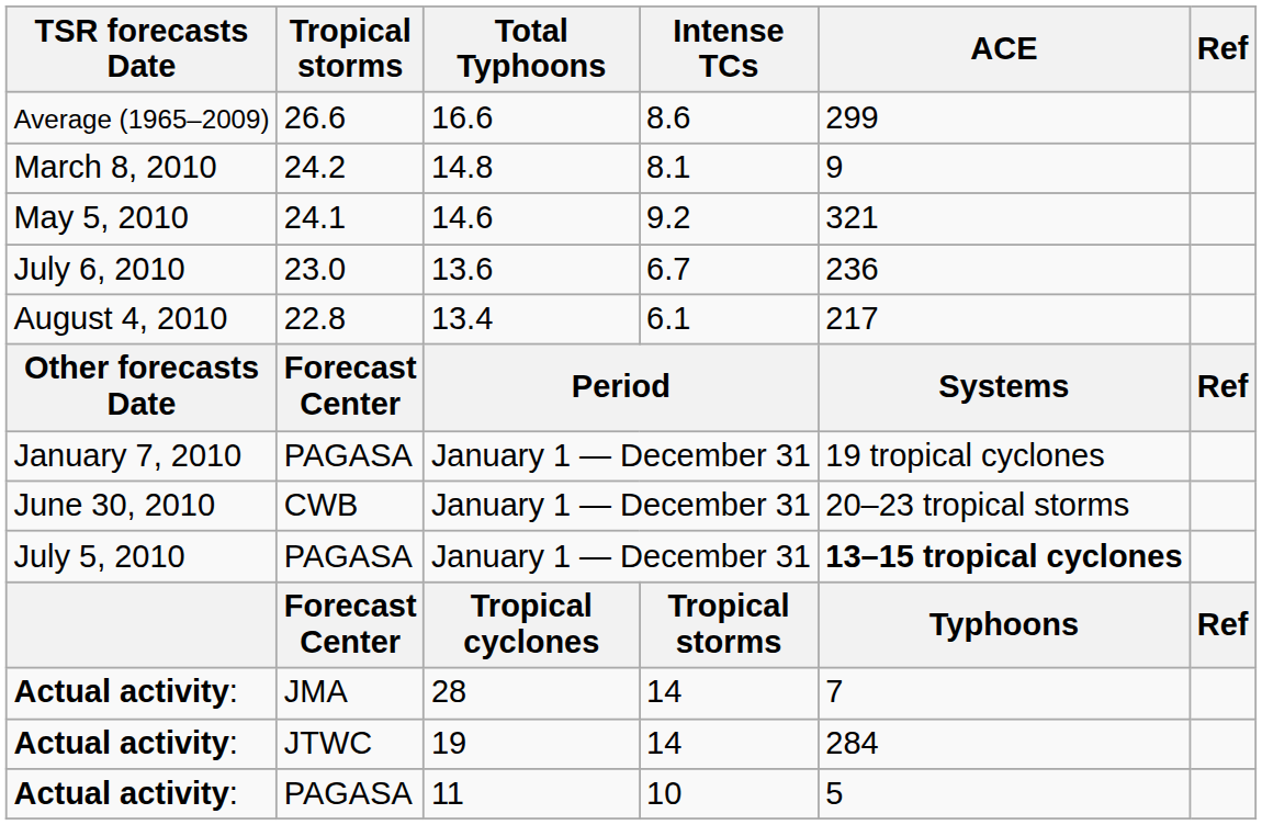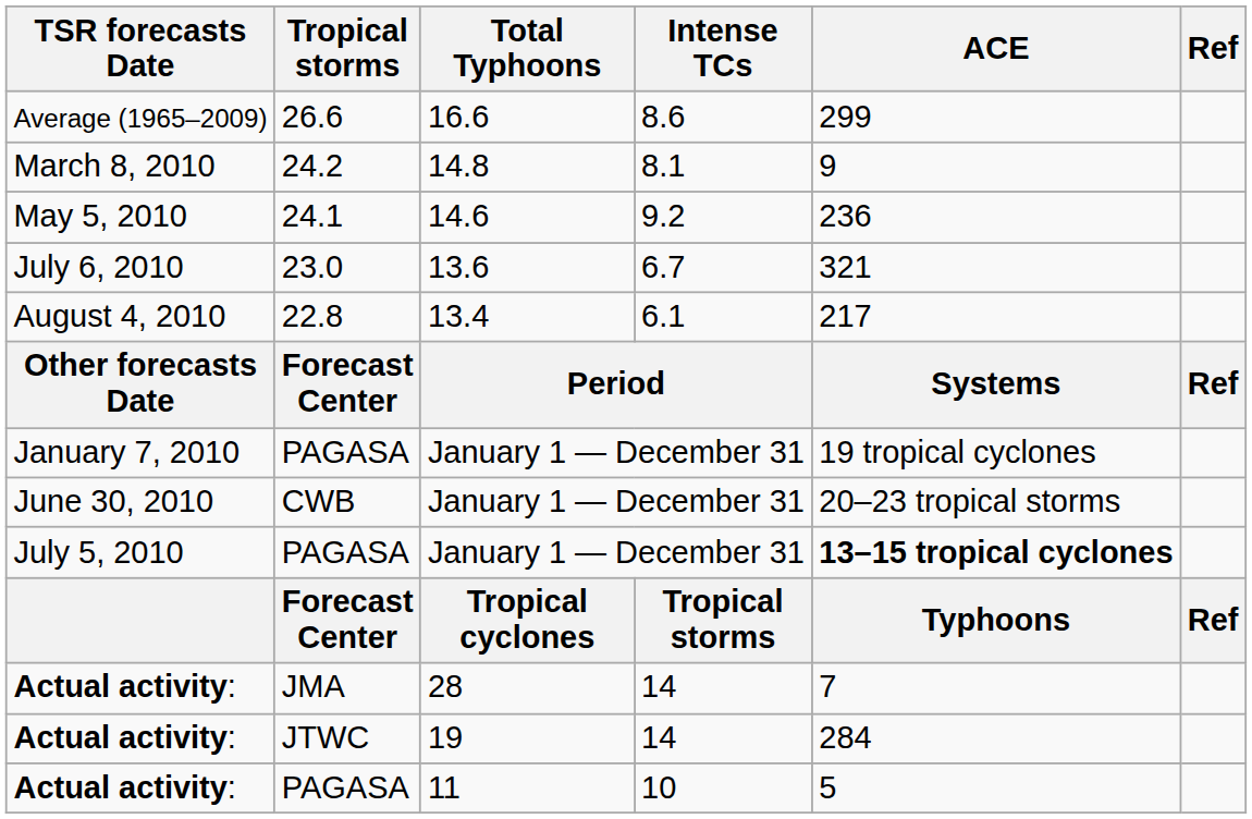May 5, 2010 | ACE: 321 -> 236
July 6, 2010 | ACE: 236 -> 321
